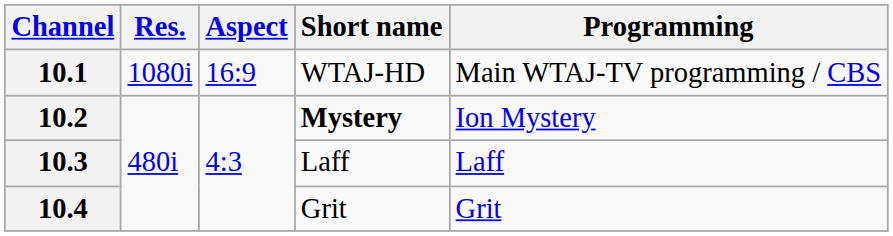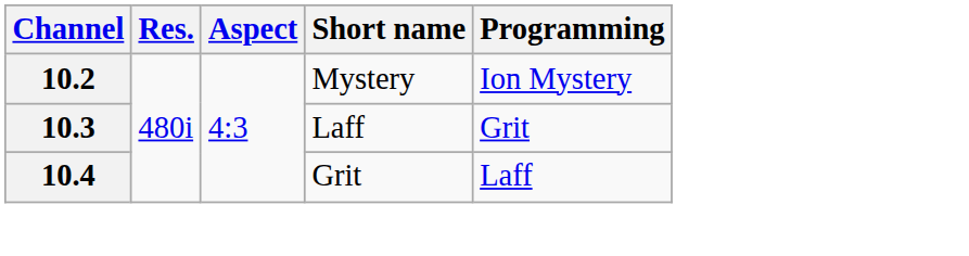- row: 10.1 | 1080i | 16:9 | WTAJ-HD | Main WTAJ-TV programming / CBS
10.2 | Short name: bold -> normal
10.3 | Programming: Laff -> Grit
10.4 | Programming: Grit -> Laff
